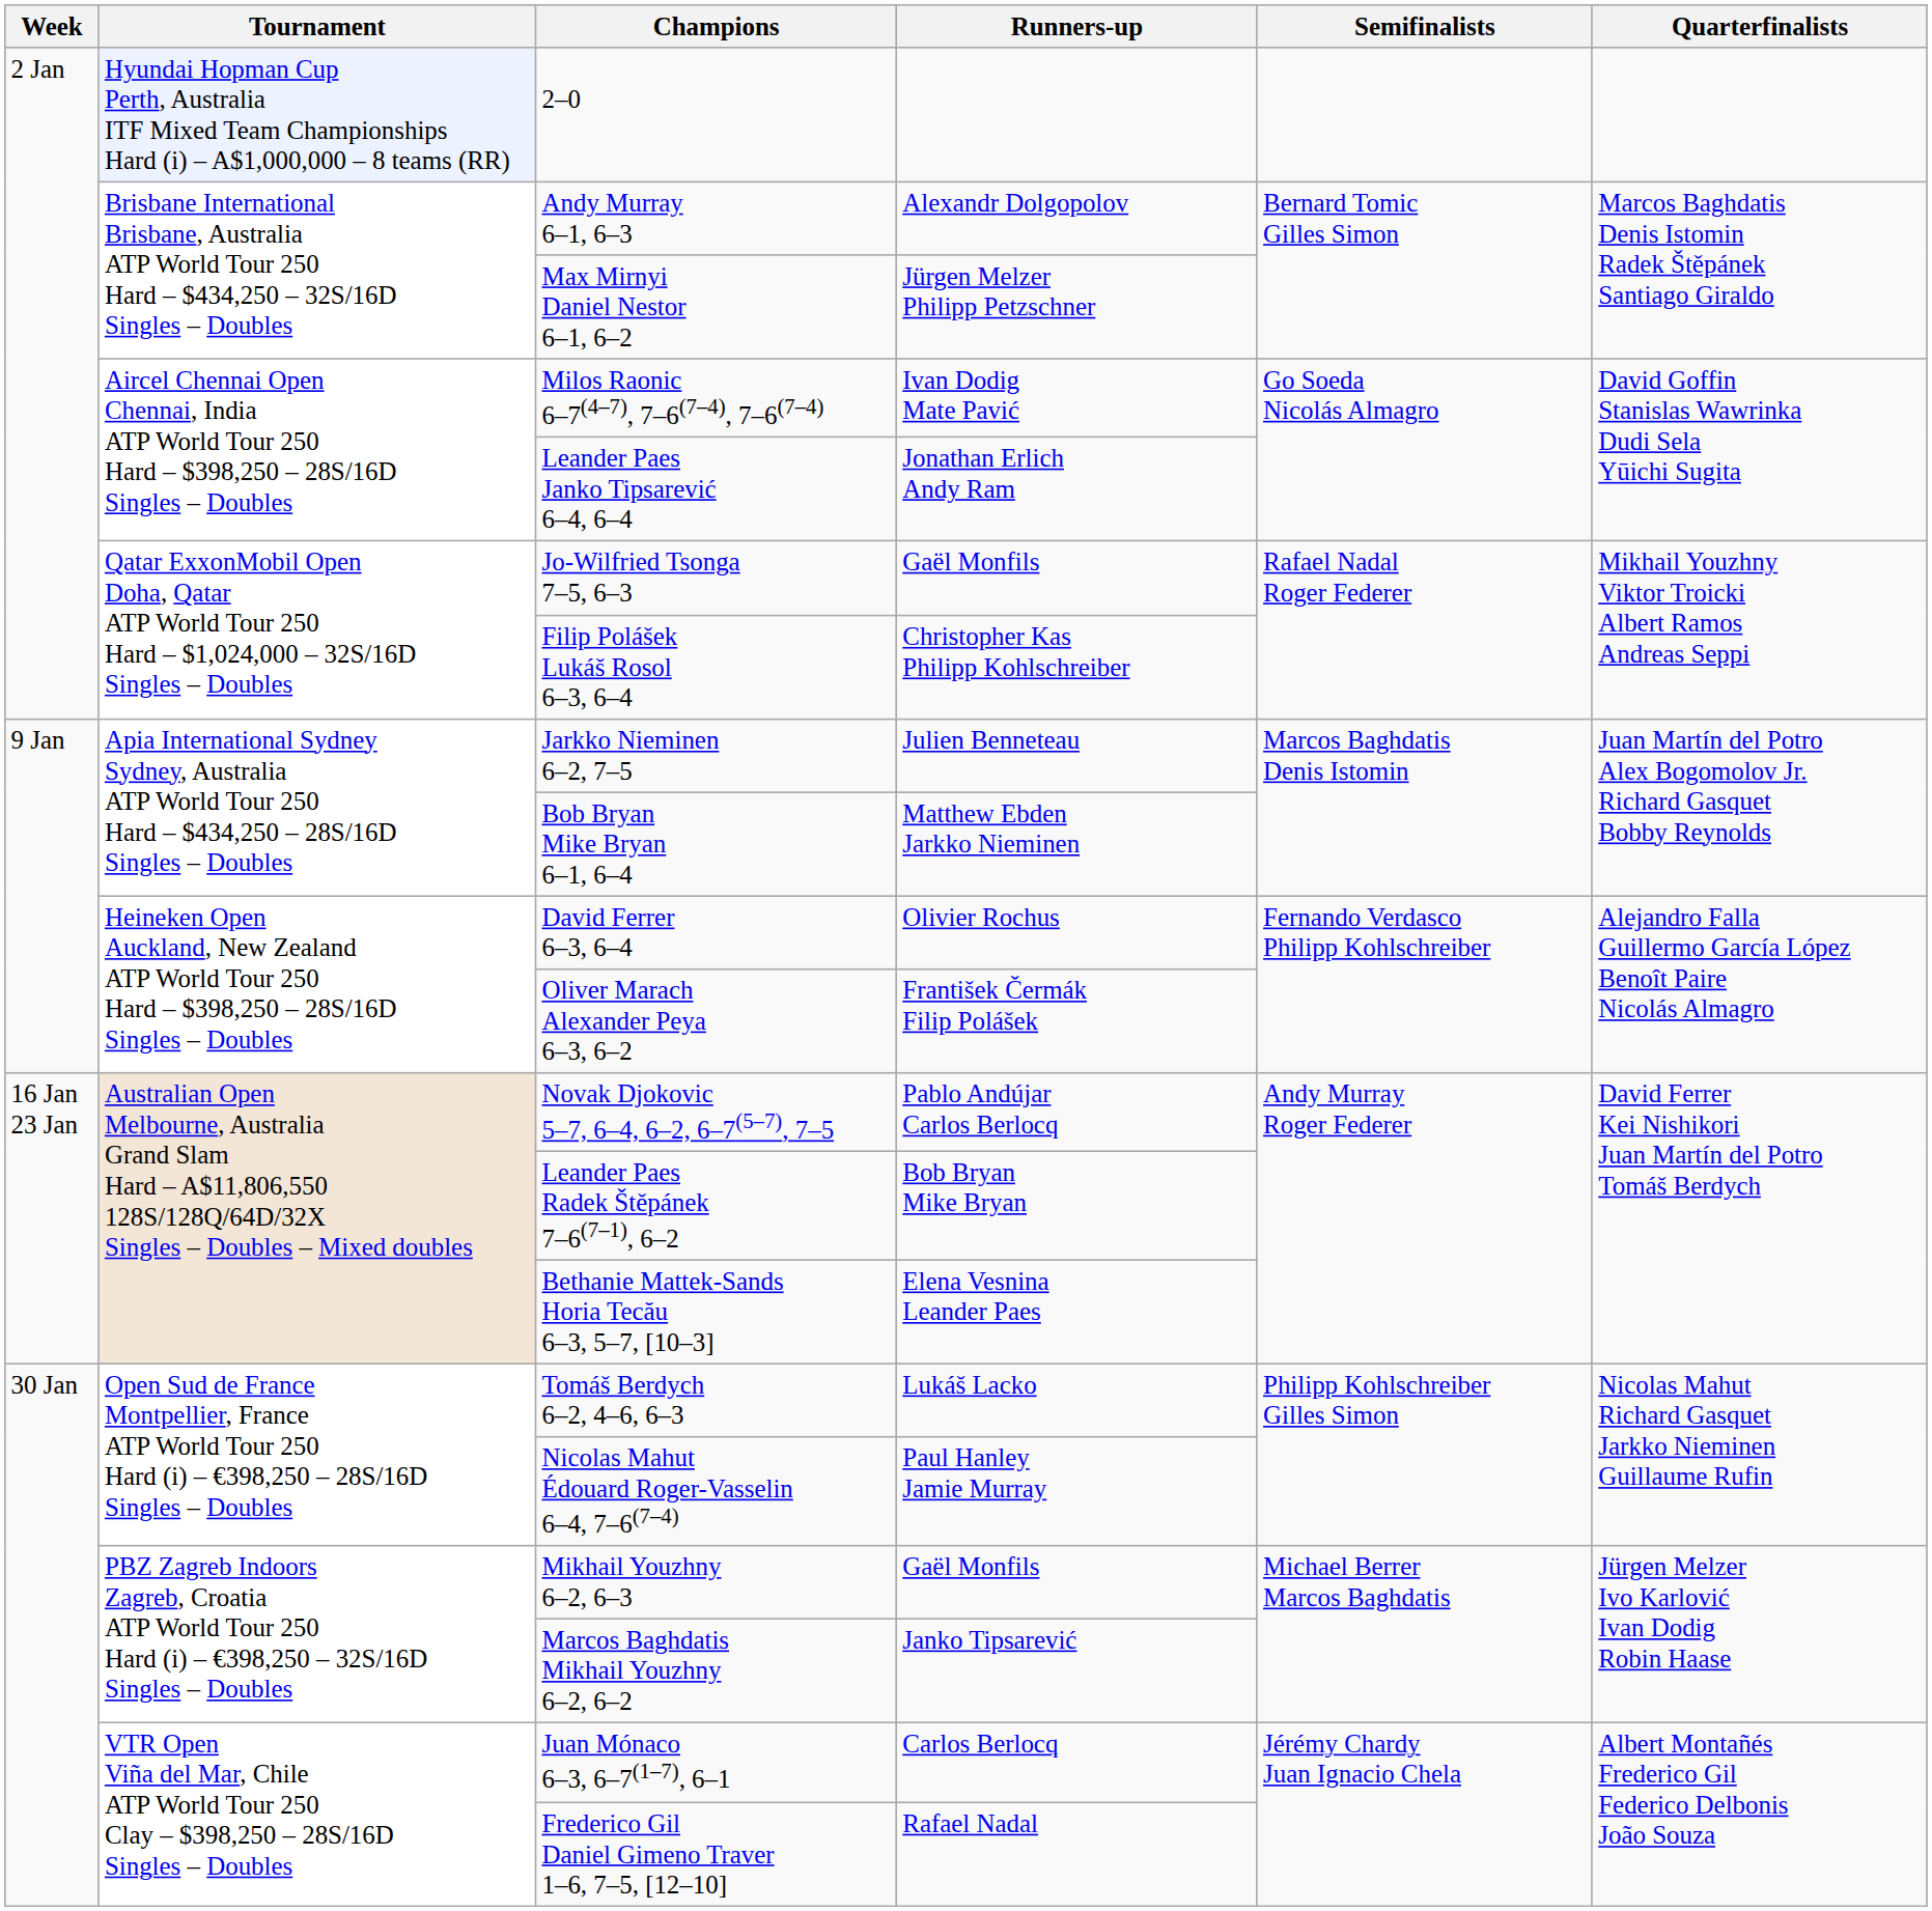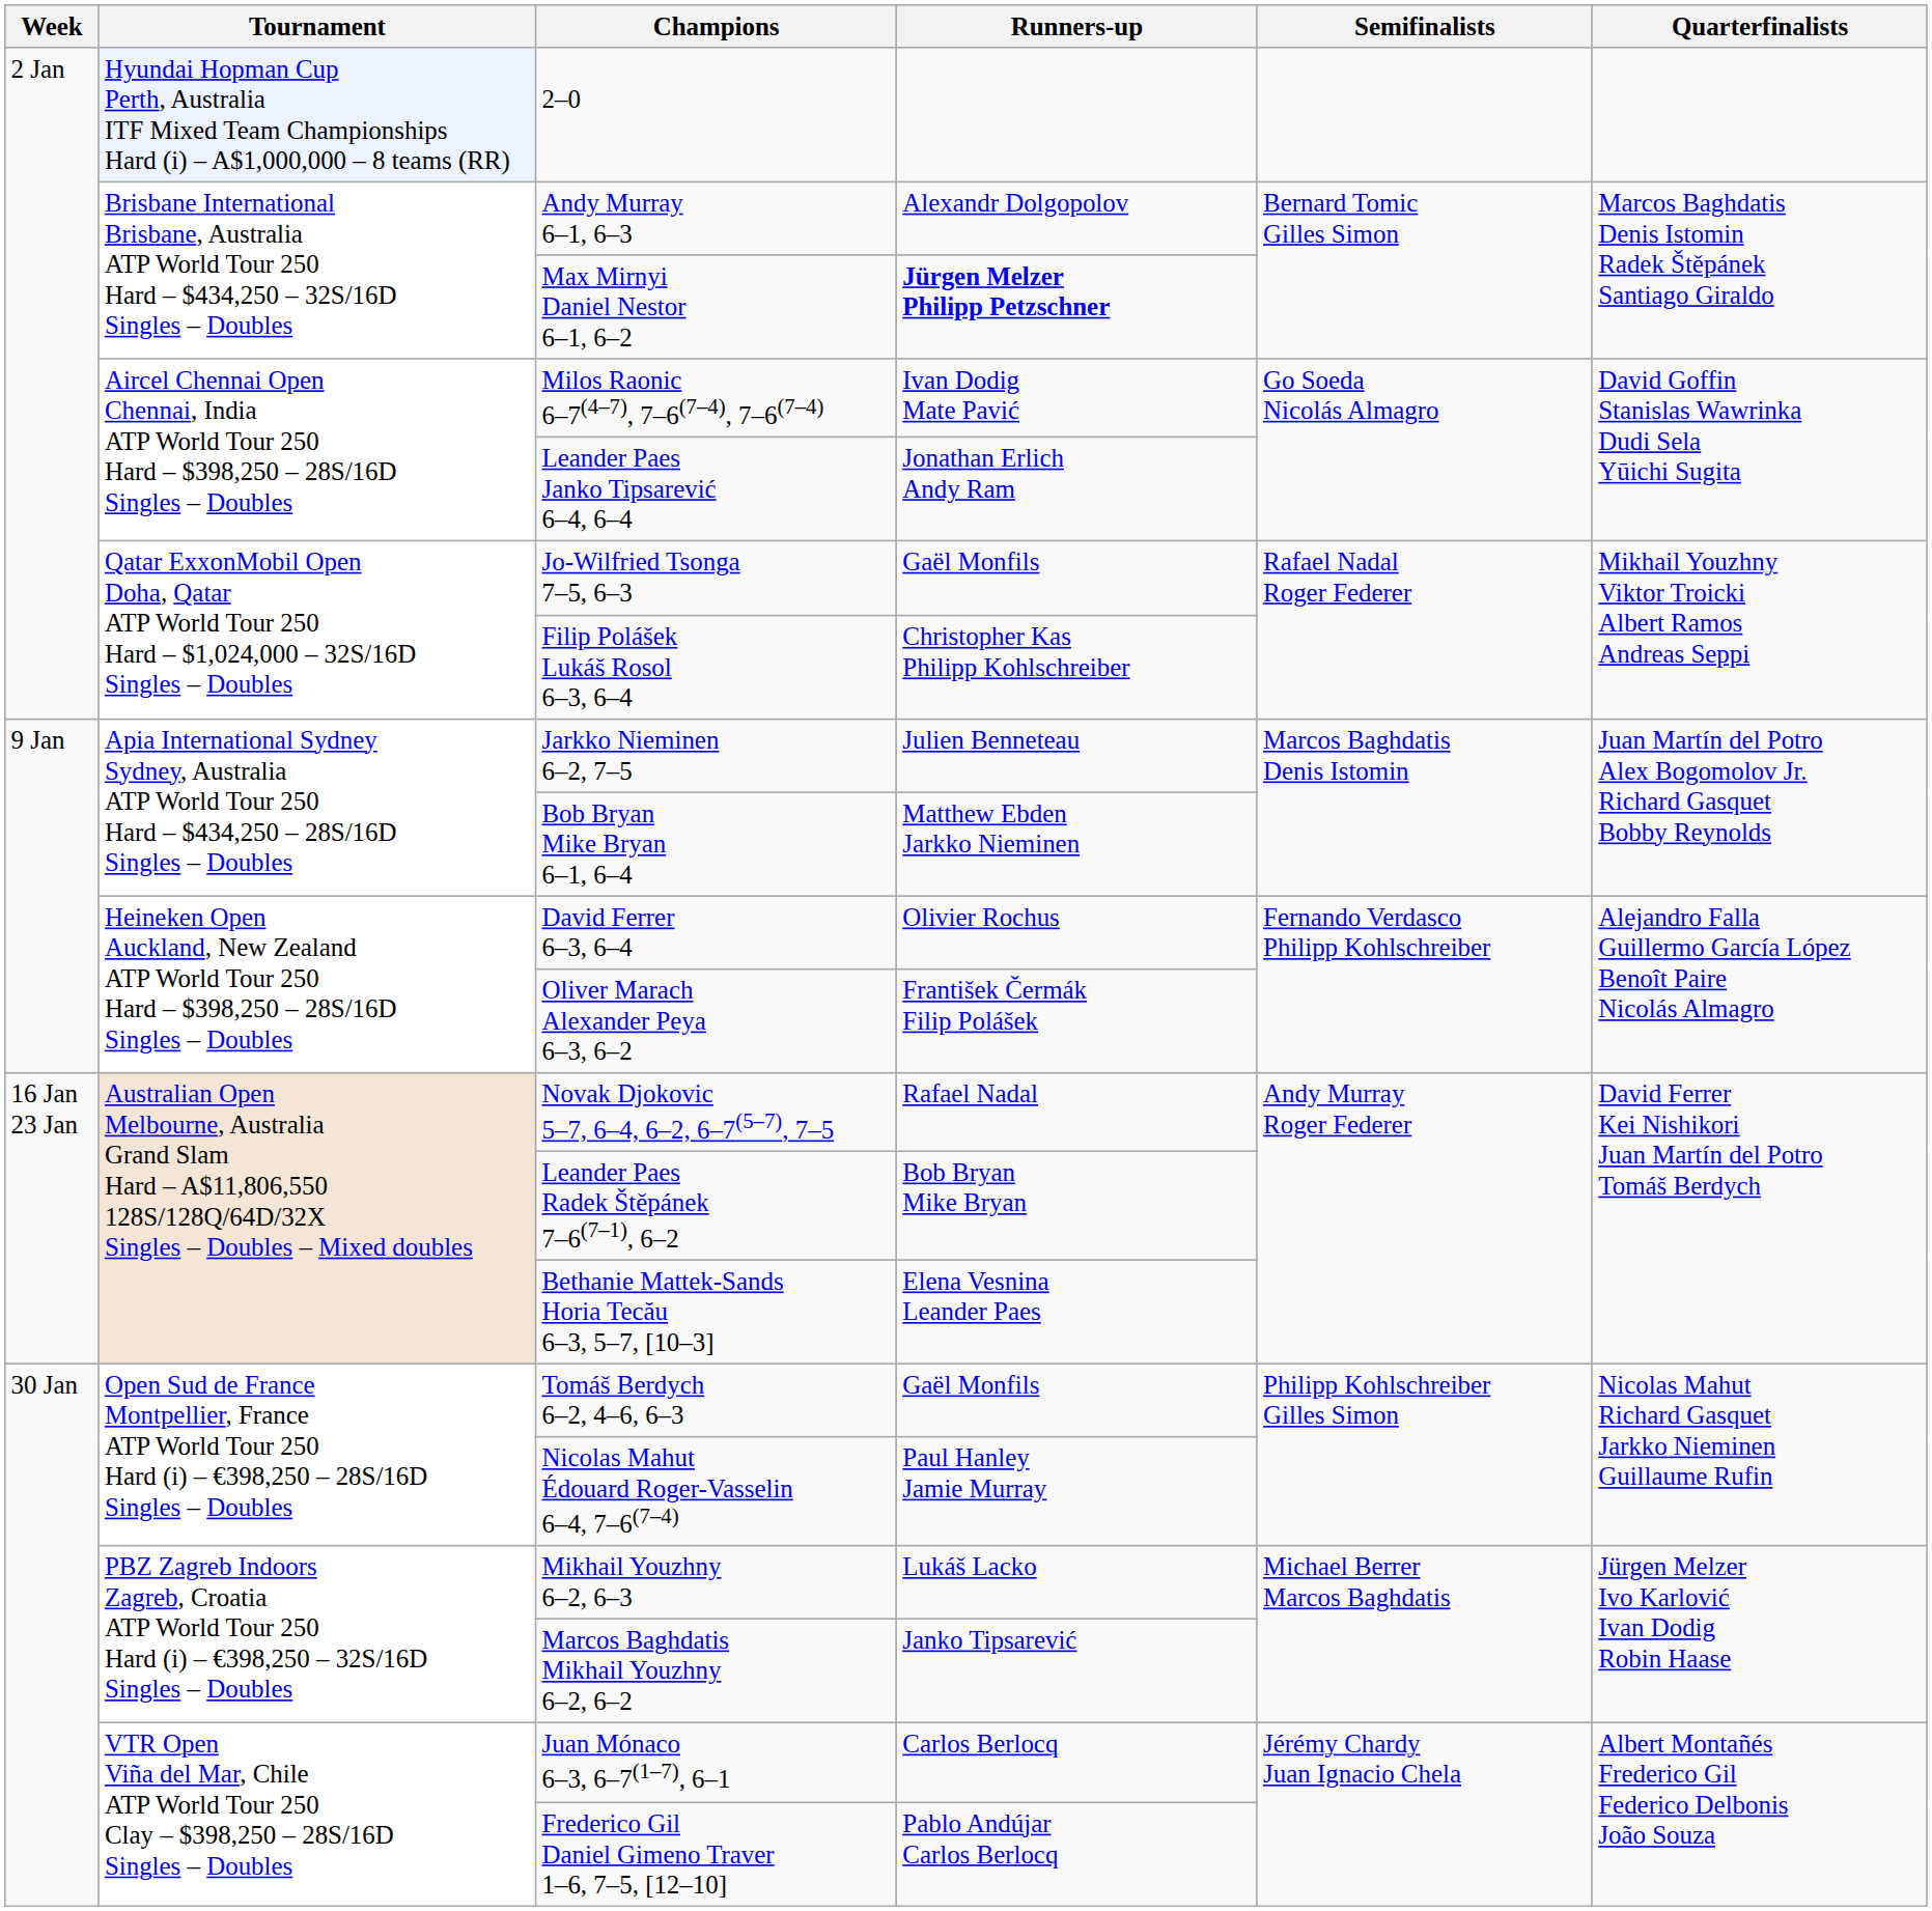Max Mirnyi Daniel Nestor 6–1, 6–2 | Runners-up: normal -> bold
Novak Djokovic 5–7, 6–4, 6–2, 6–7(5–7), 7–5 | Runners-up: Pablo Andújar Carlos Berlocq -> Rafael Nadal
Tomáš Berdych 6–2, 4–6, 6–3 | Runners-up: Lukáš Lacko -> Gaël Monfils
Mikhail Youzhny 6–2, 6–3 | Runners-up: Gaël Monfils -> Lukáš Lacko
Frederico Gil Daniel Gimeno Traver 1–6, 7–5, [12–10] | Runners-up: Rafael Nadal -> Pablo Andújar Carlos Berlocq
